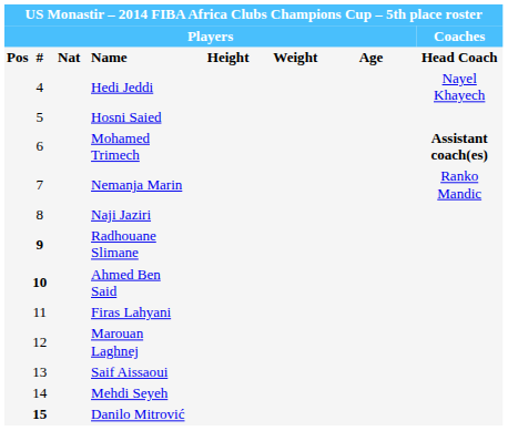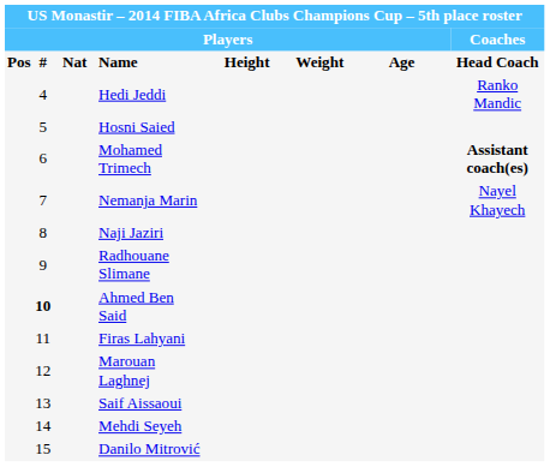Hedi Jeddi | column 8: Nayel Khayech -> Ranko Mandic
Nemanja Marin | column 8: Ranko Mandic -> Nayel Khayech
Radhouane Slimane | column 2: bold -> normal
Danilo Mitrović | column 2: bold -> normal
